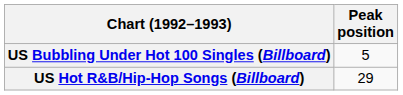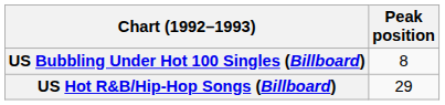US Bubbling Under Hot 100 Singles (Billboard) | Peak position: 5 -> 8
